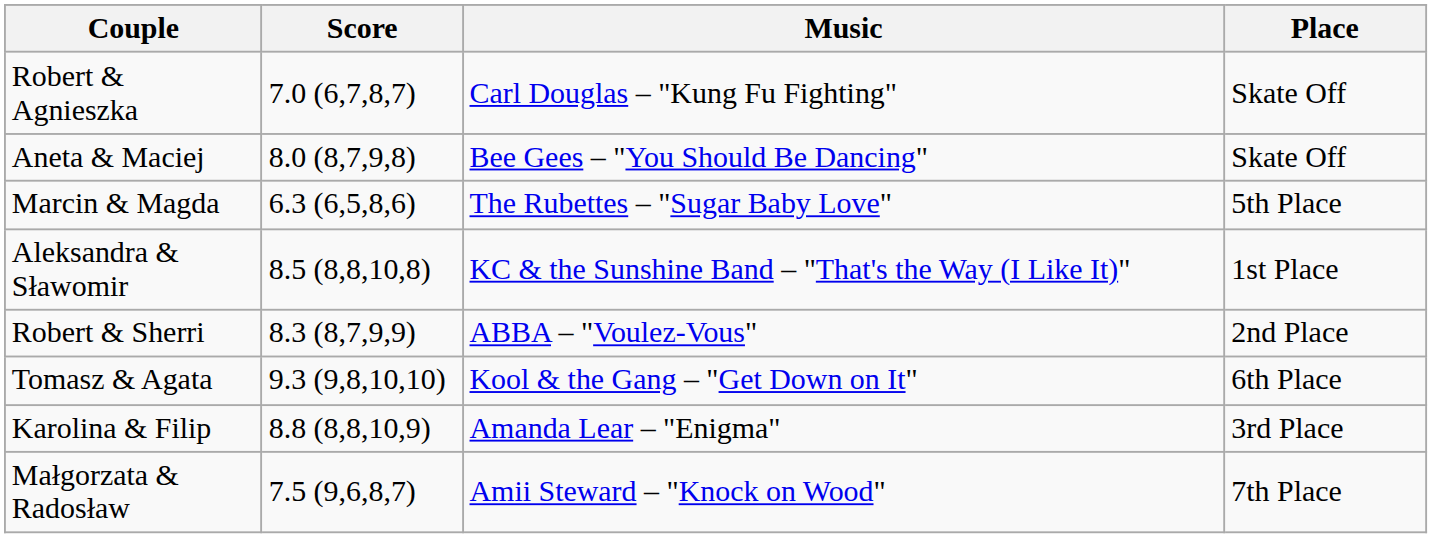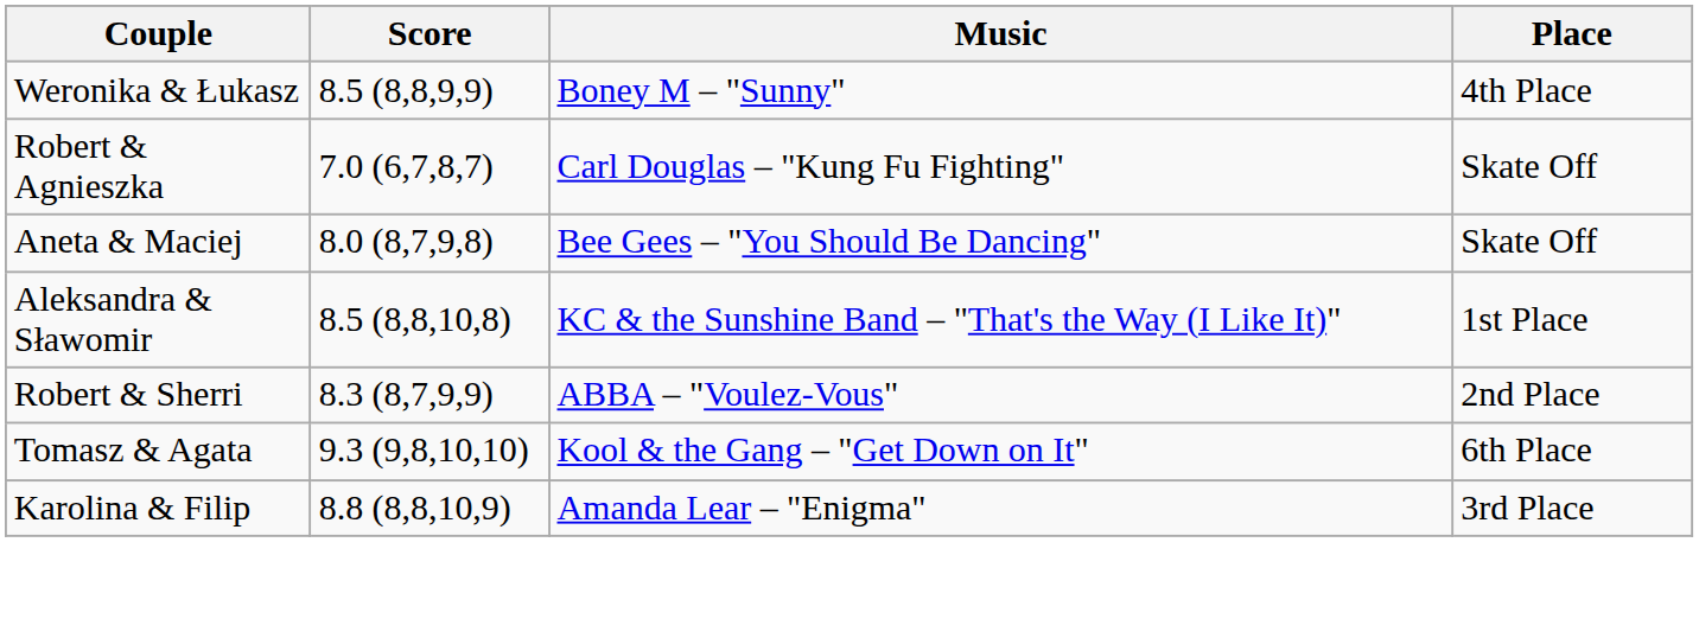+ row: Weronika & Łukasz | 8.5 (8,8,9,9) | Boney M – "Sunny" | 4th Place
- row: Marcin & Magda | 6.3 (6,5,8,6) | The Rubettes – "Sugar Baby Love" | 5th Place
- row: Małgorzata & Radosław | 7.5 (9,6,8,7) | Amii Steward – "Knock on Wood" | 7th Place
